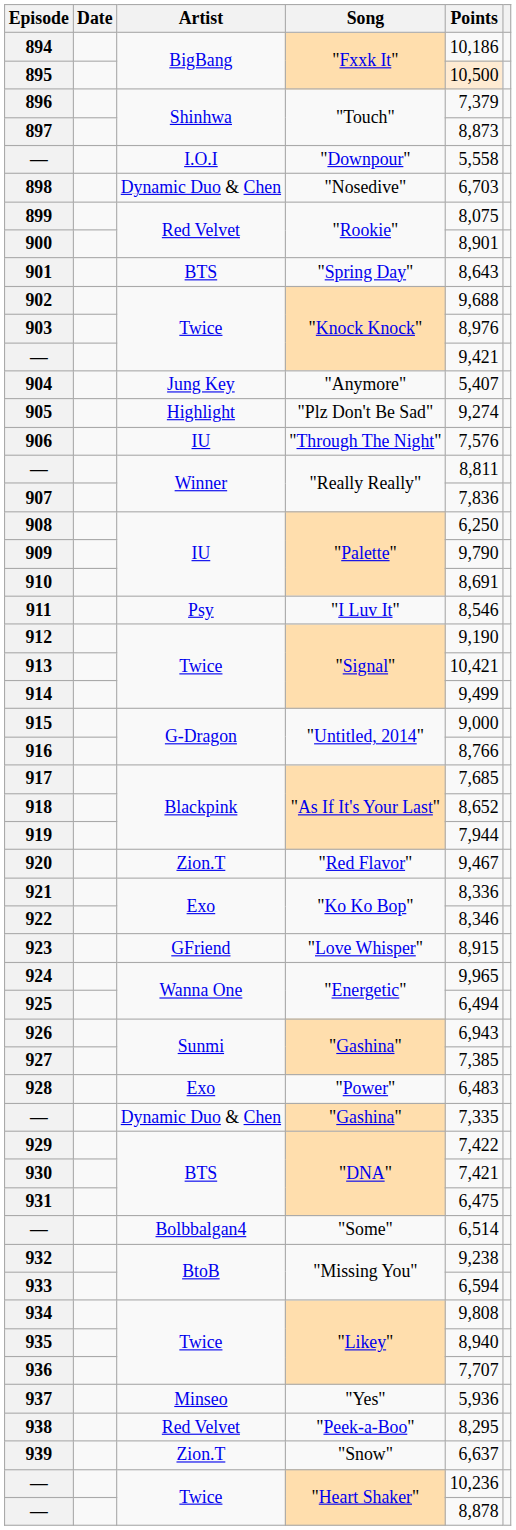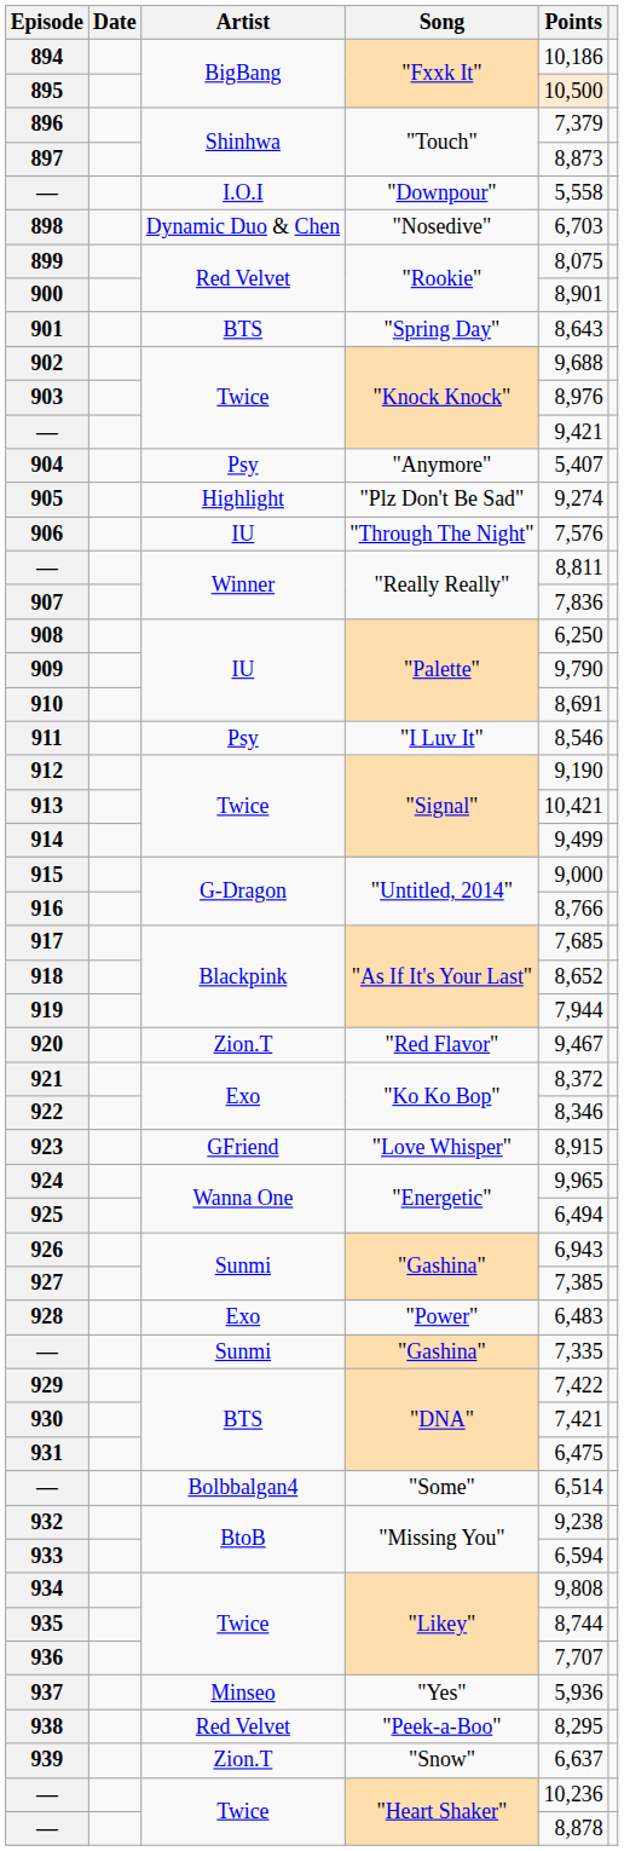904 | Artist: Jung Key -> Psy
921 | Points: 8,336 -> 8,372
— / "Gashina" | Artist: Dynamic Duo & Chen -> Sunmi
935 | Points: 8,940 -> 8,744
